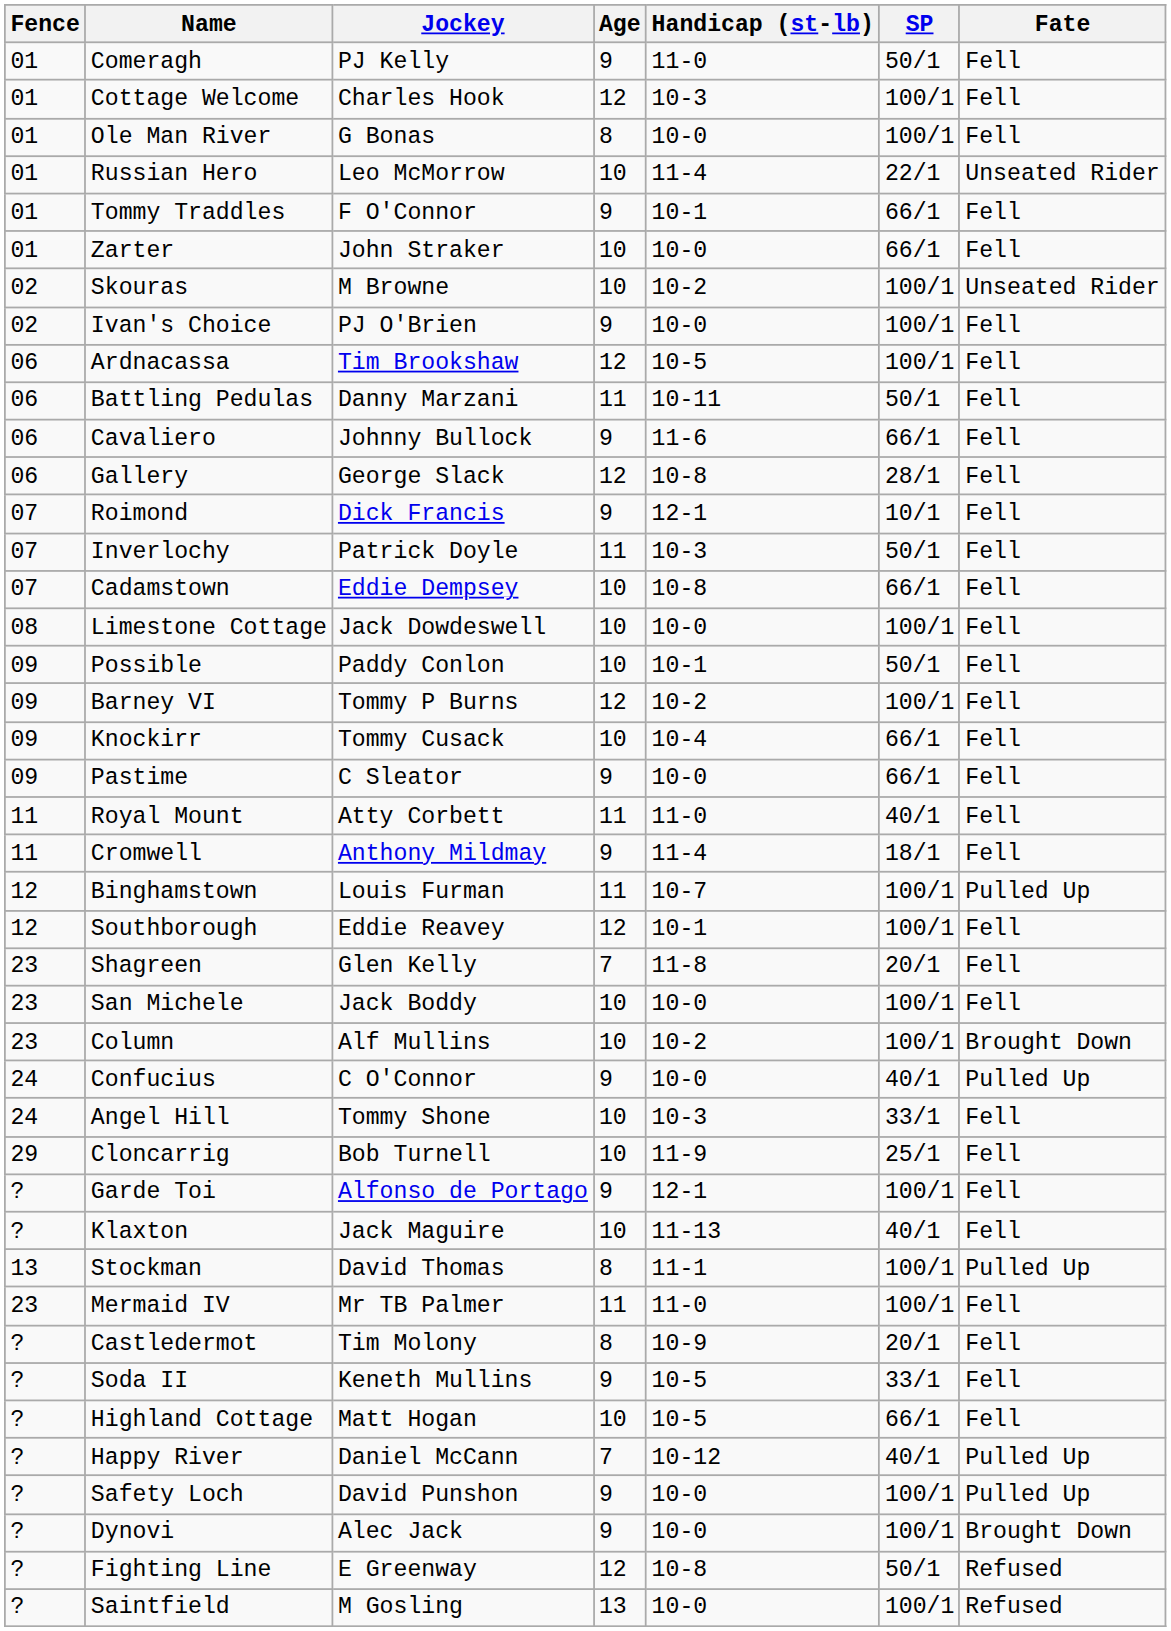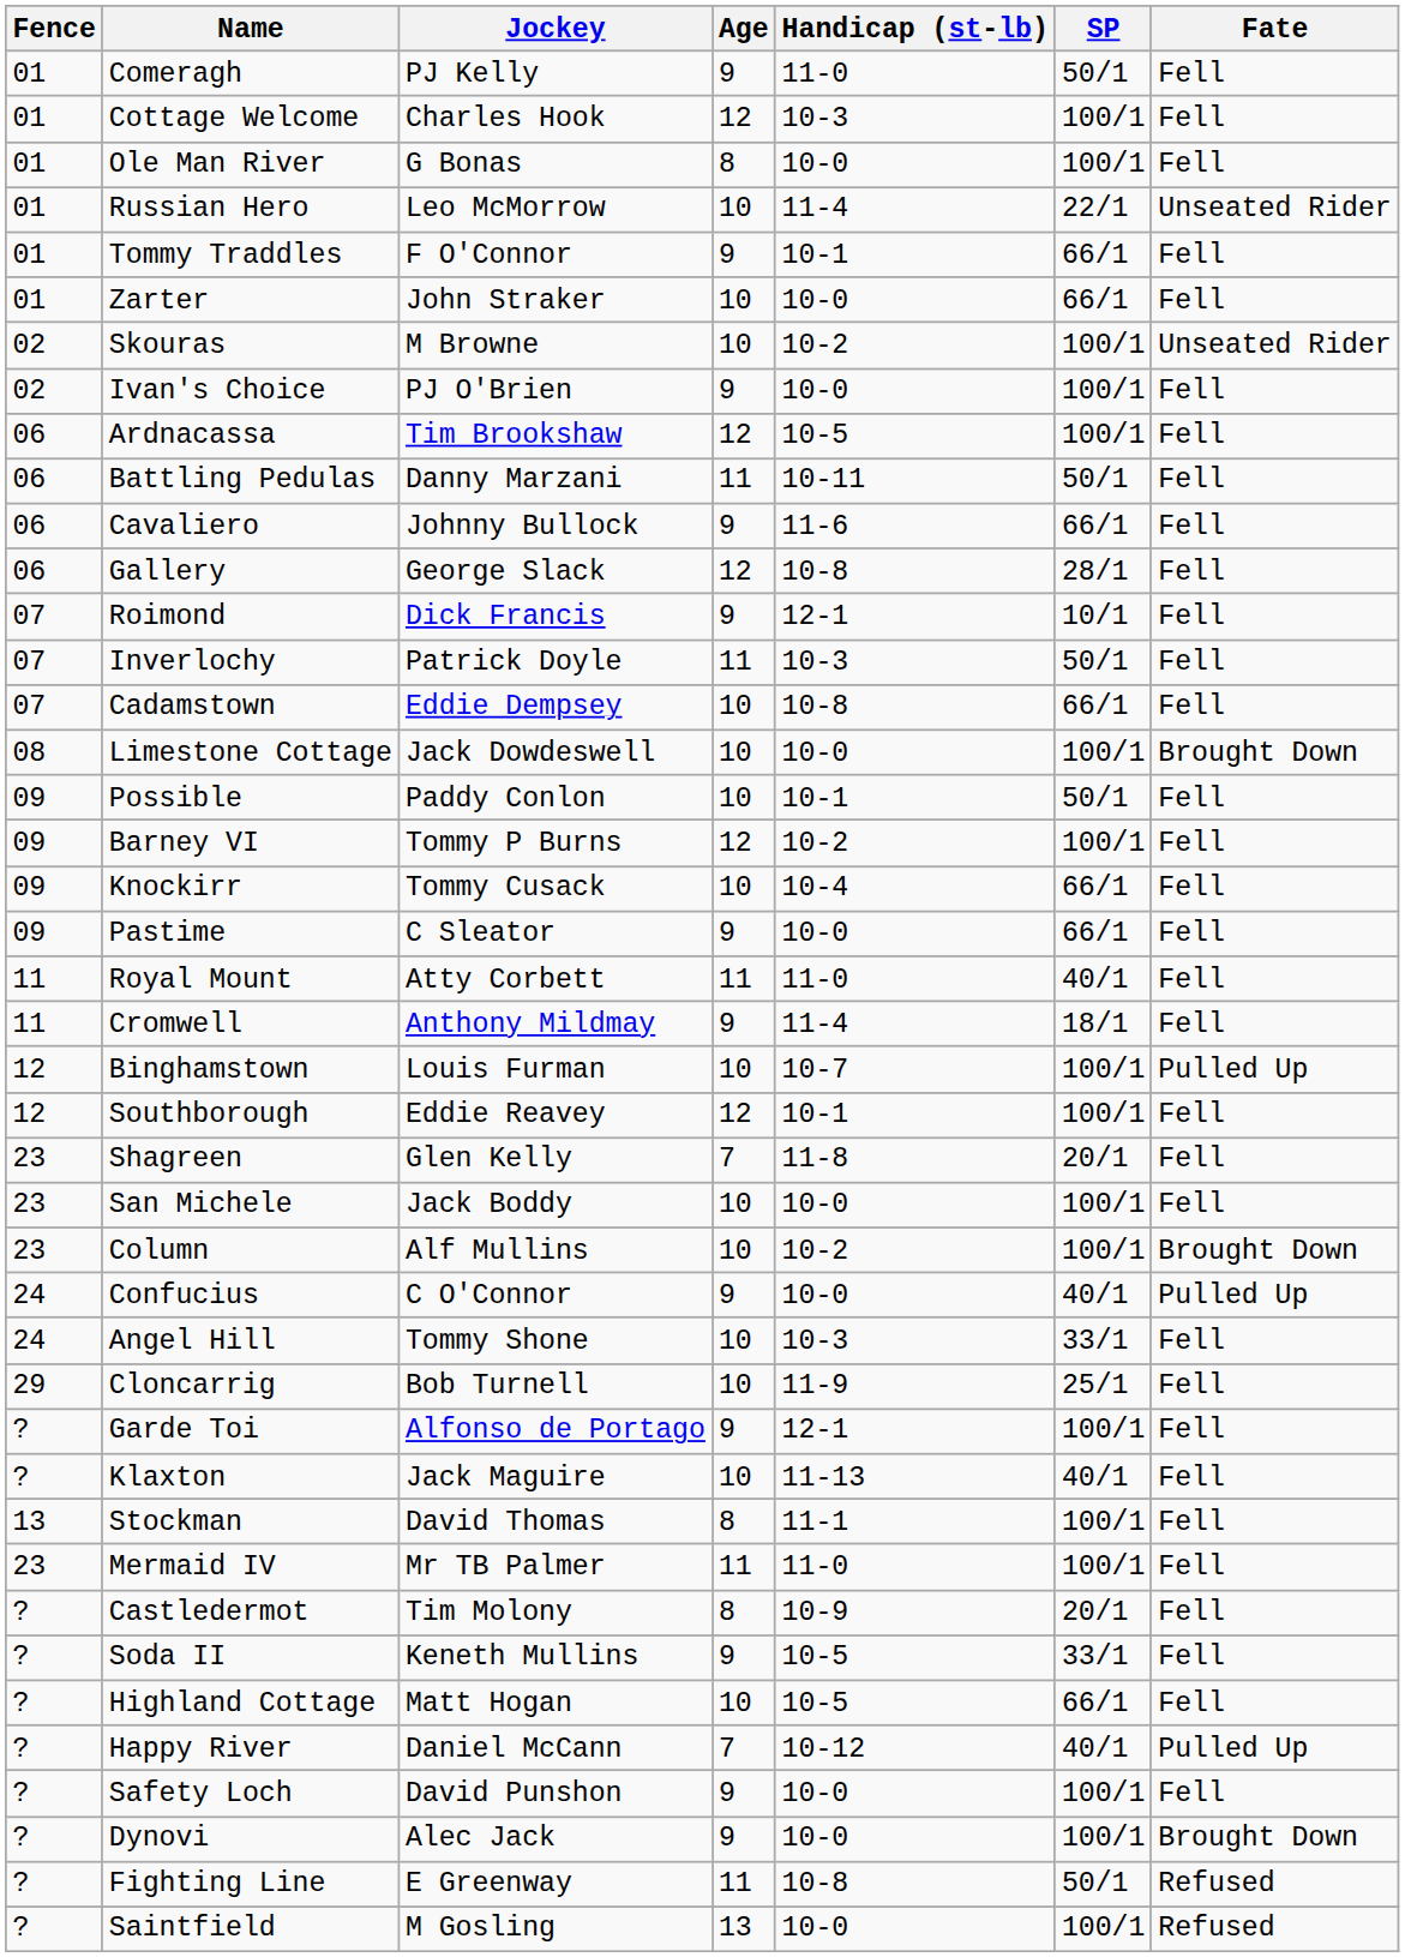Limestone Cottage | Fate: Fell -> Brought Down
Binghamstown | Age: 11 -> 10
Stockman | Fate: Pulled Up -> Fell
Safety Loch | Fate: Pulled Up -> Fell
Fighting Line | Age: 12 -> 11
